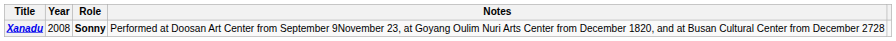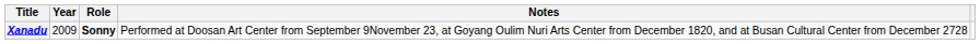Xanadu | Year: 2008 -> 2009
